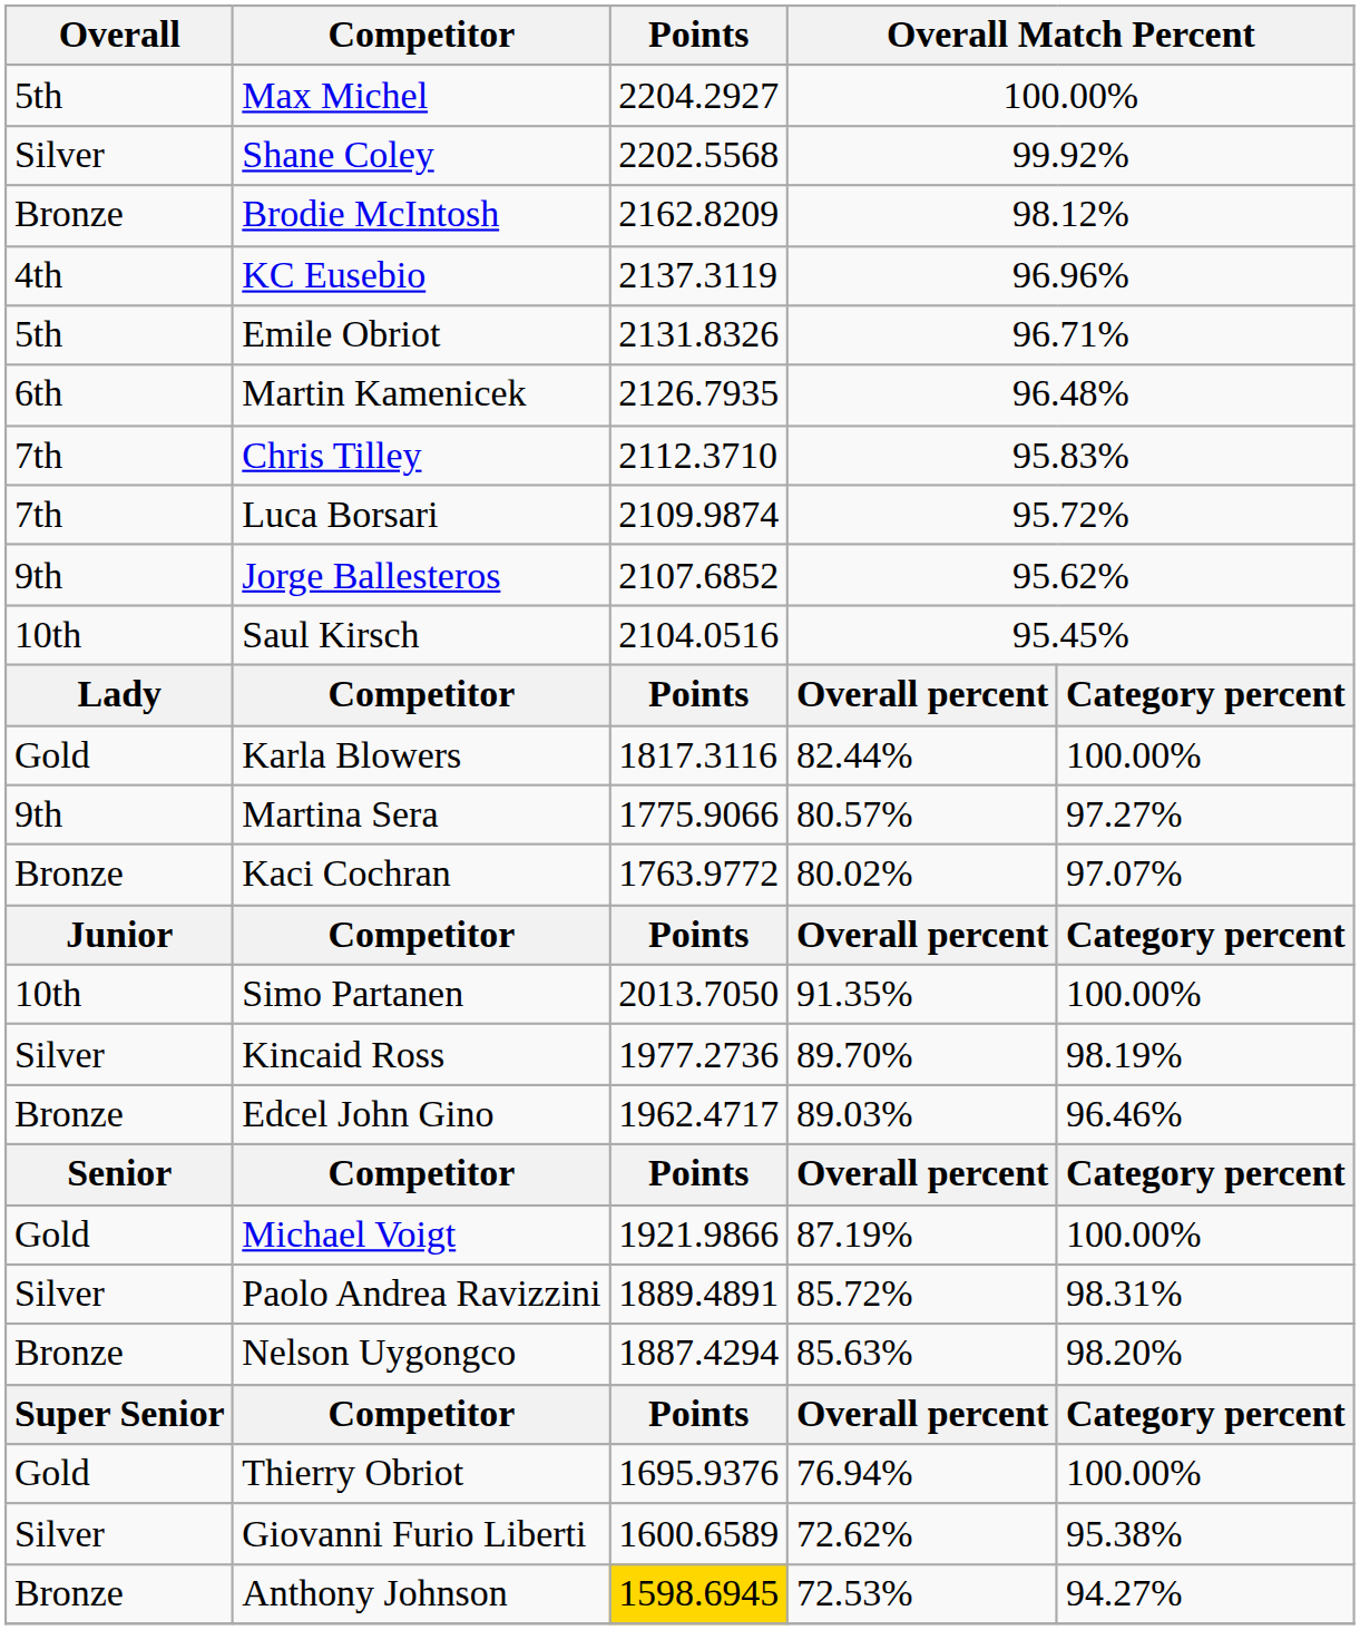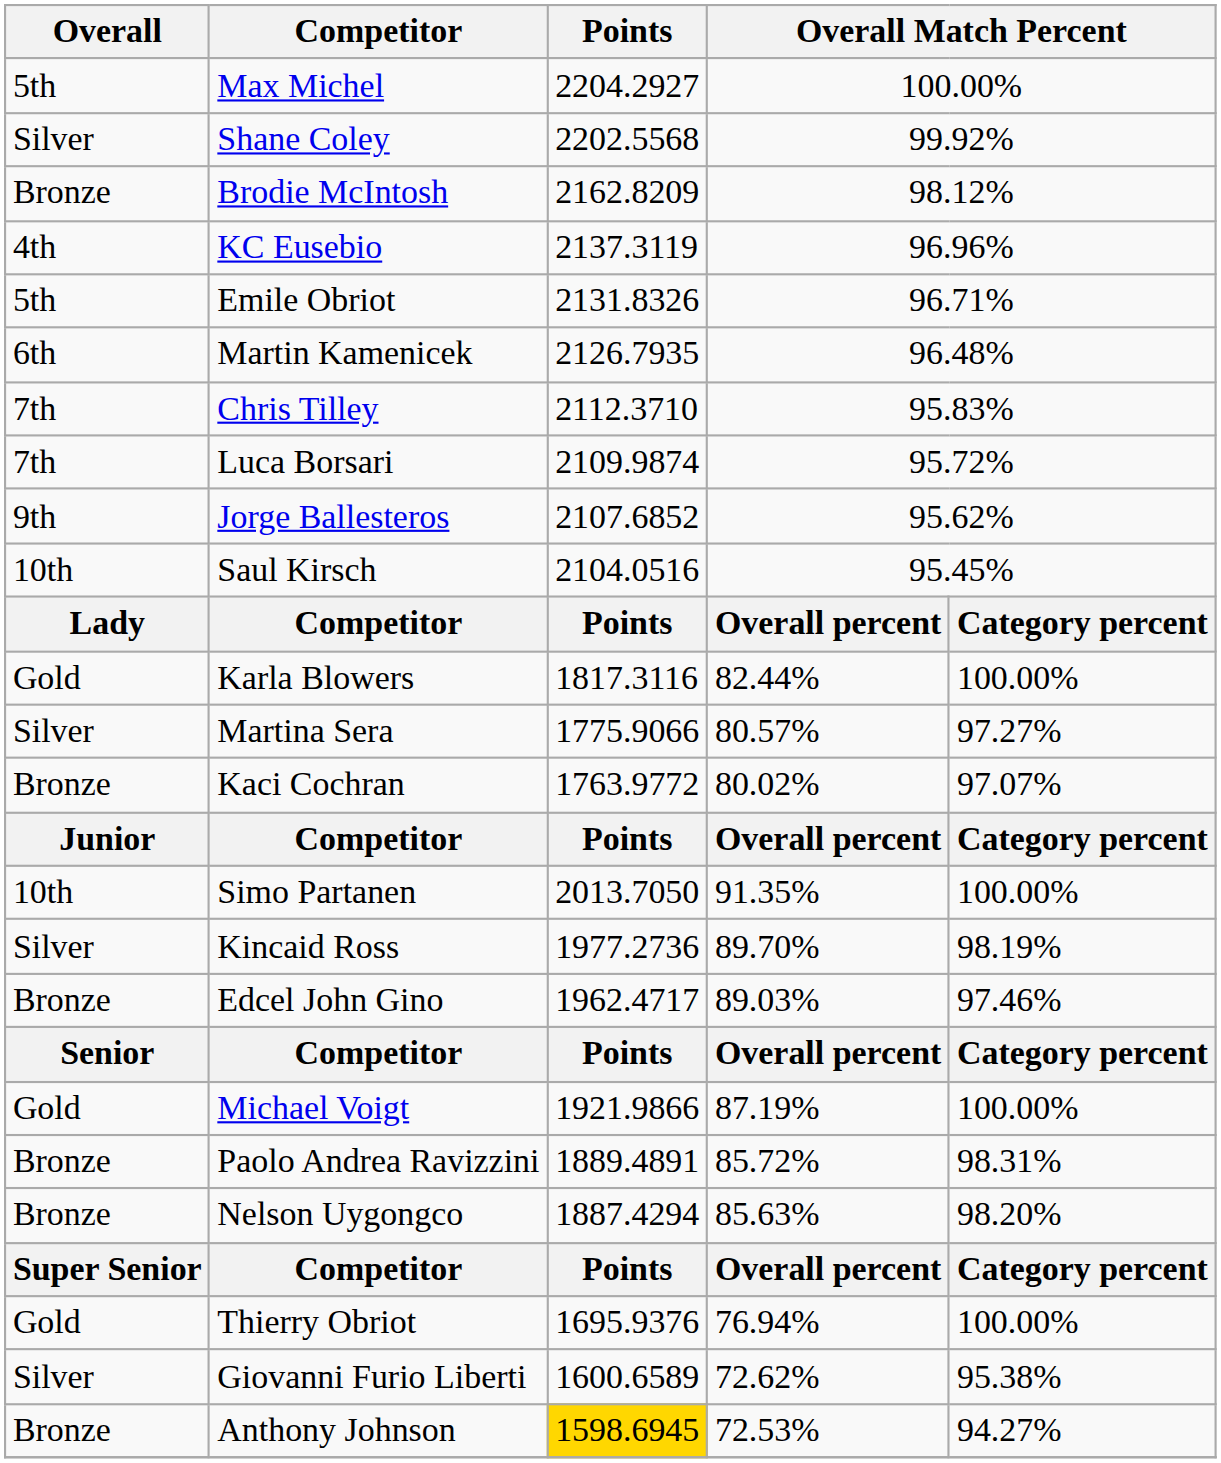Martina Sera | Overall: 9th -> Silver
Edcel John Gino | column 5: 96.46% -> 97.46%
Paolo Andrea Ravizzini | Overall: Silver -> Bronze
